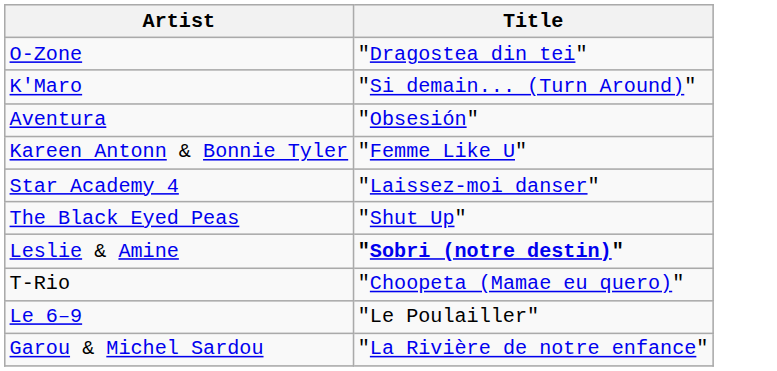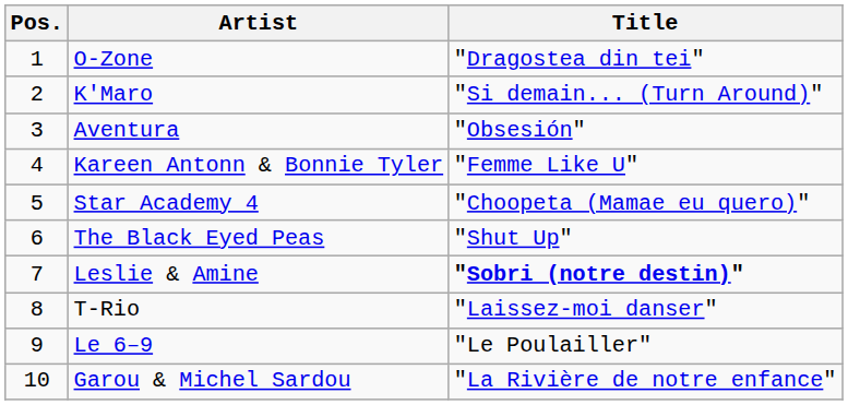+ column: Pos. | 1 | 2 | 3 | 4 | 5 | 6 | 7 | 8 | 9 | 10
Star Academy 4 | Title: "Laissez-moi danser" -> "Choopeta (Mamae eu quero)"
T-Rio | Title: "Choopeta (Mamae eu quero)" -> "Laissez-moi danser"
